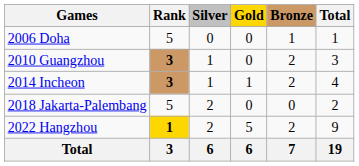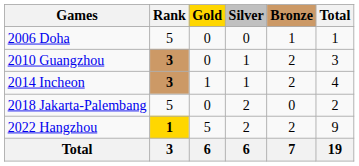columns swapped: Gold <-> Silver
